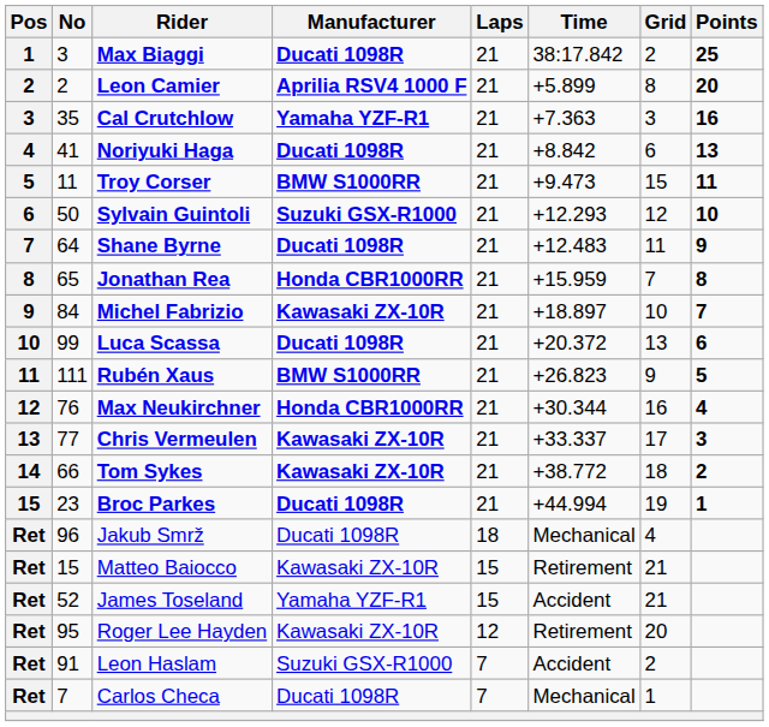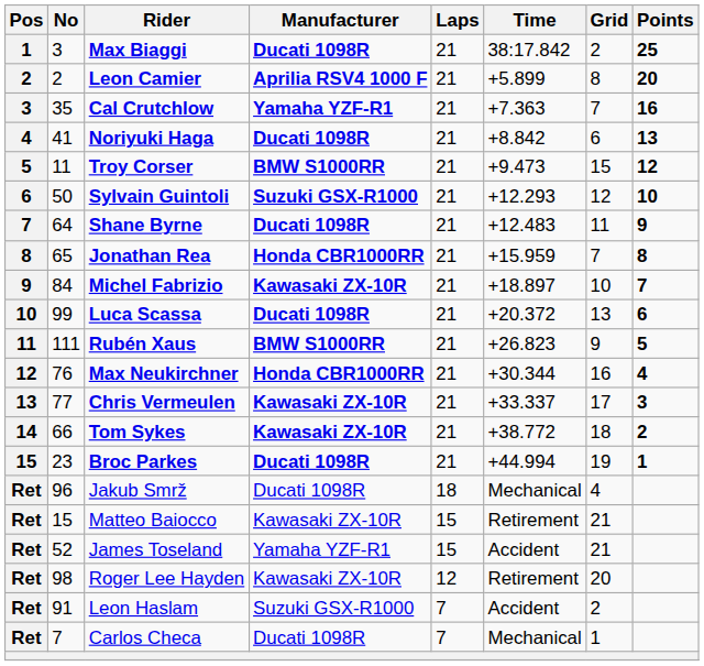Cal Crutchlow | Grid: 3 -> 7
Troy Corser | Points: 11 -> 12
Roger Lee Hayden | No: 95 -> 98
